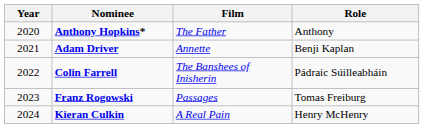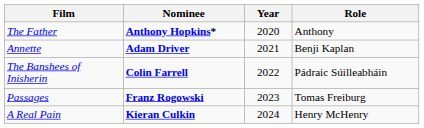columns swapped: Year <-> Film
